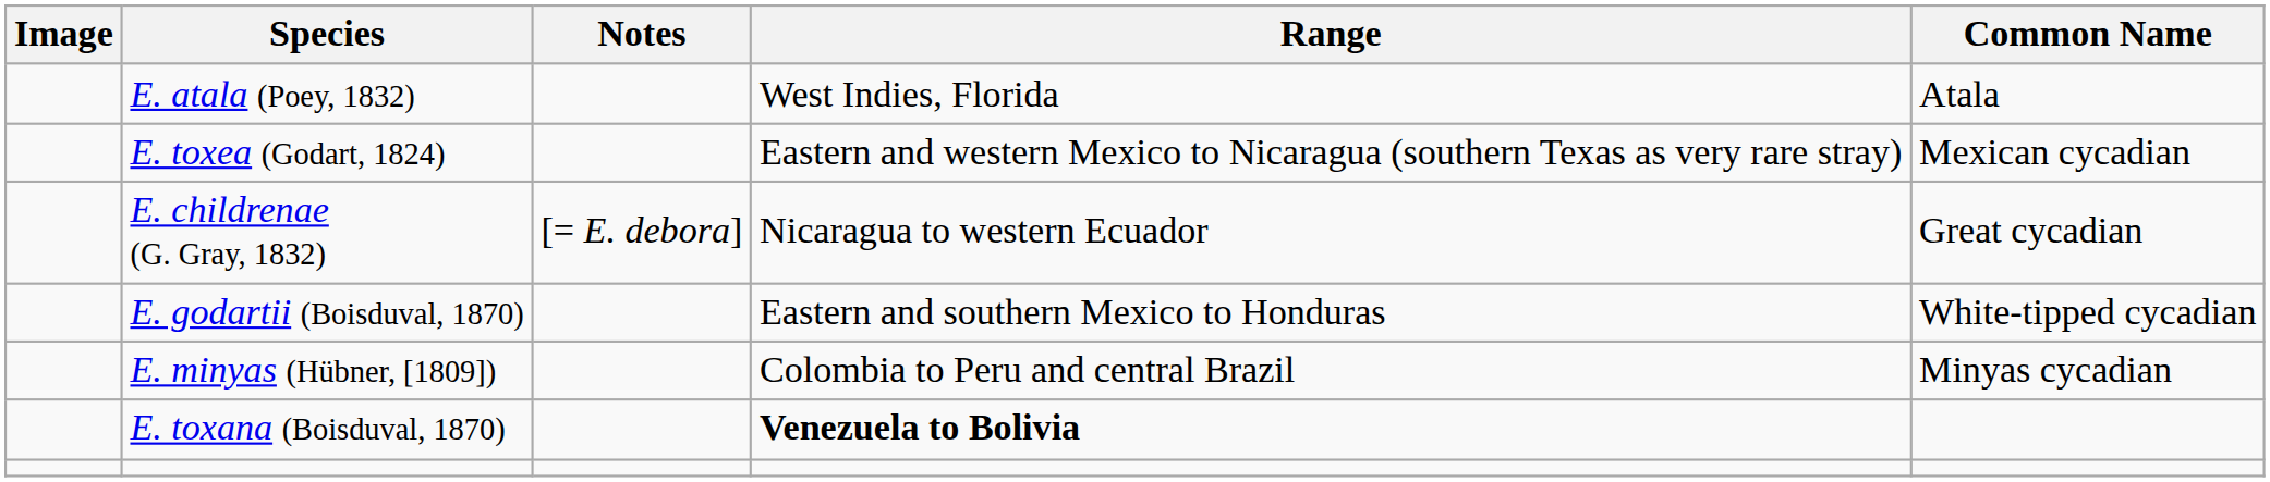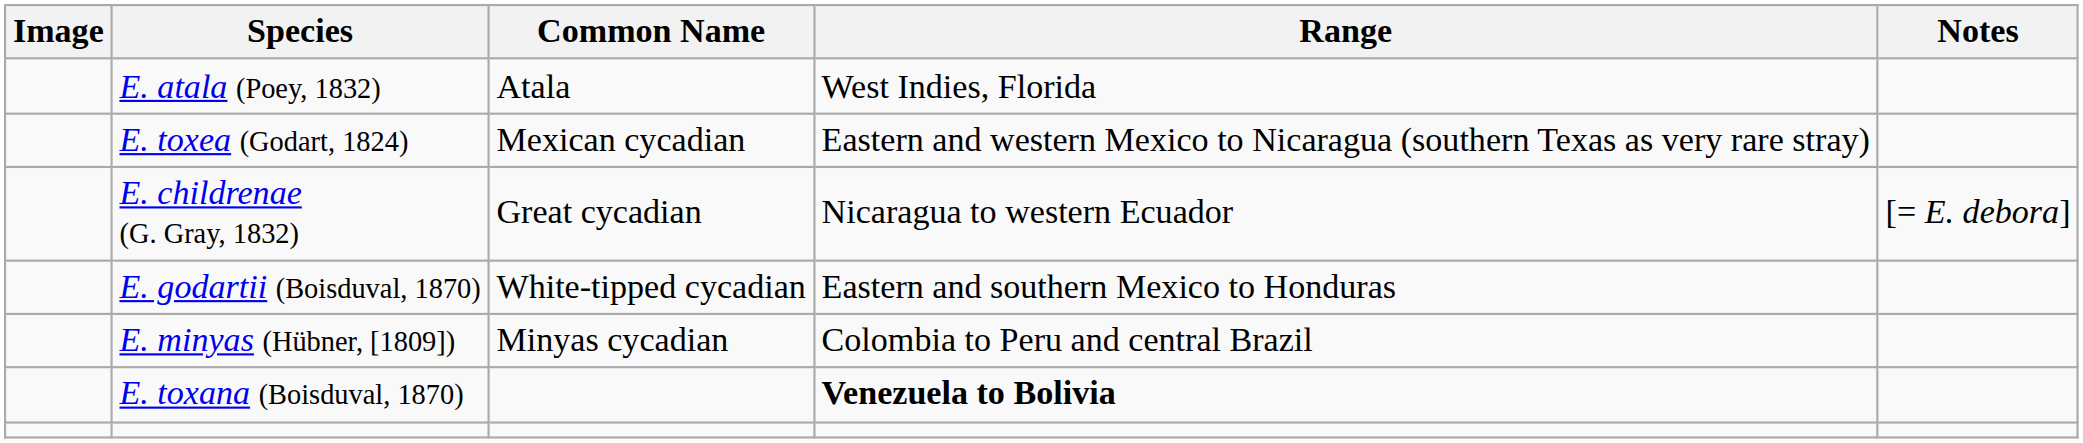columns swapped: Common Name <-> Notes
